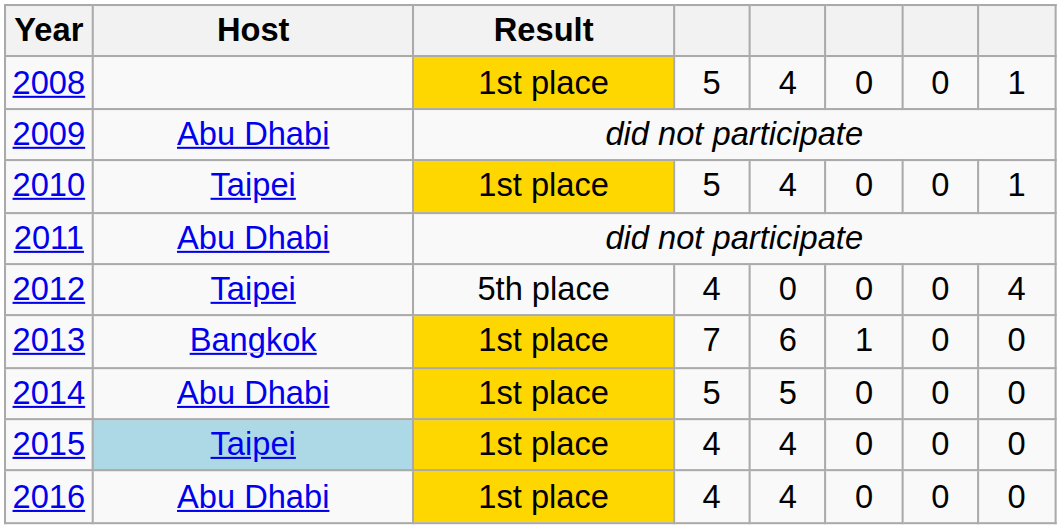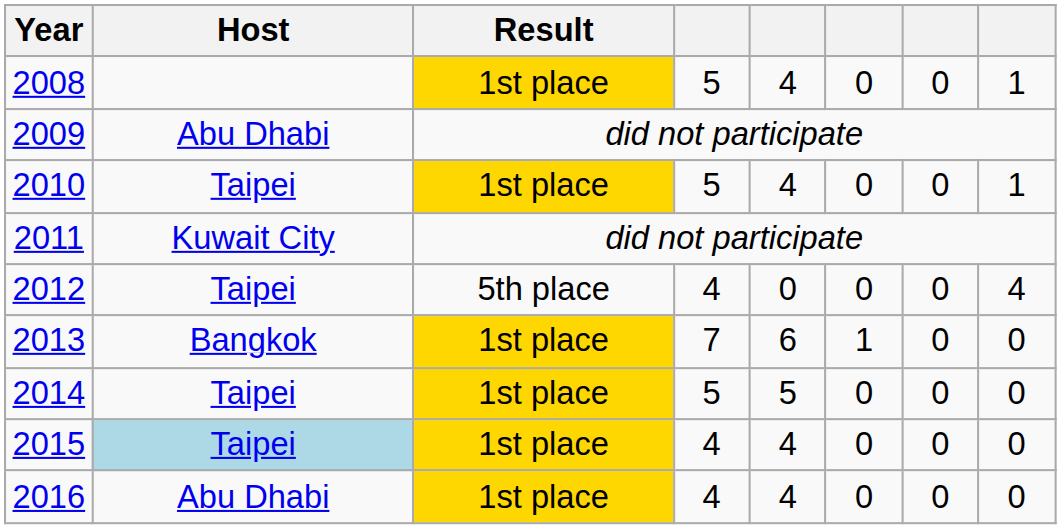2011 | Host: Abu Dhabi -> Kuwait City
2014 | Host: Abu Dhabi -> Taipei
